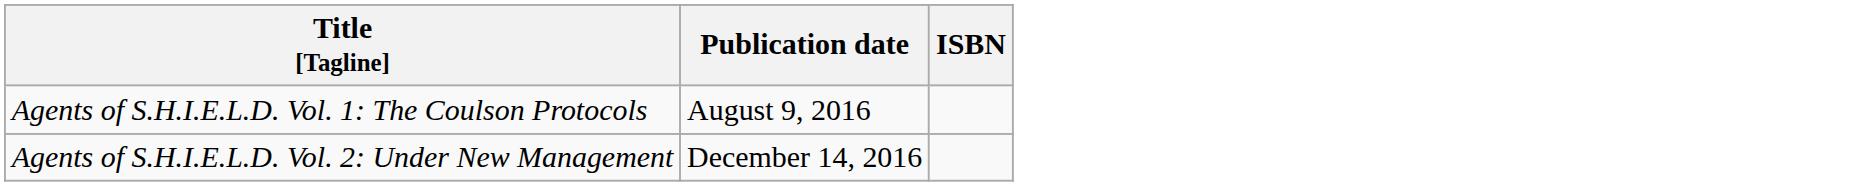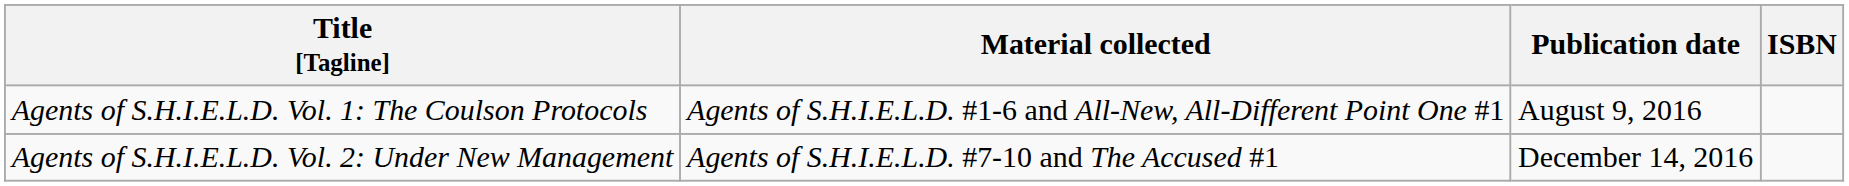+ column: Material collected | Agents of S.H.I.E.L.D. #1-6 and All-New, All-Different Point One #1 | Agents of S.H.I.E.L.D. #7-10 and The Accused #1
